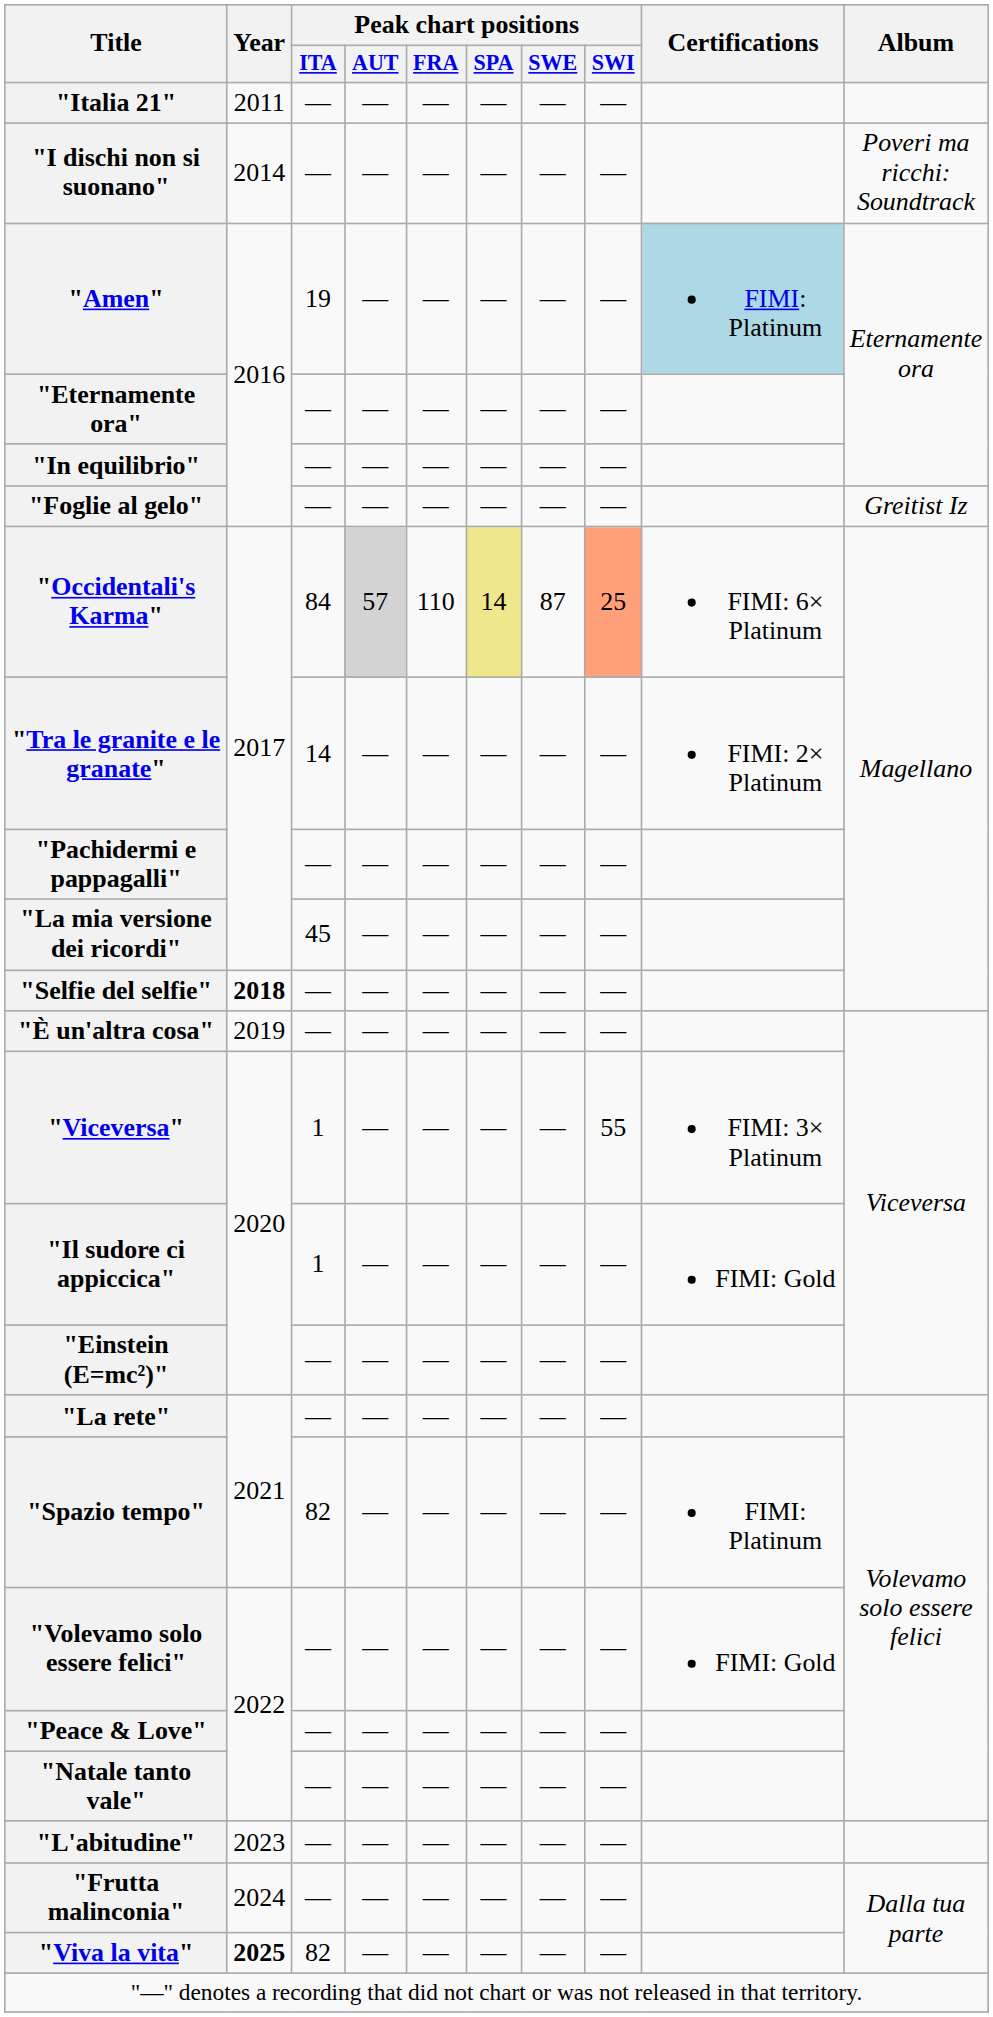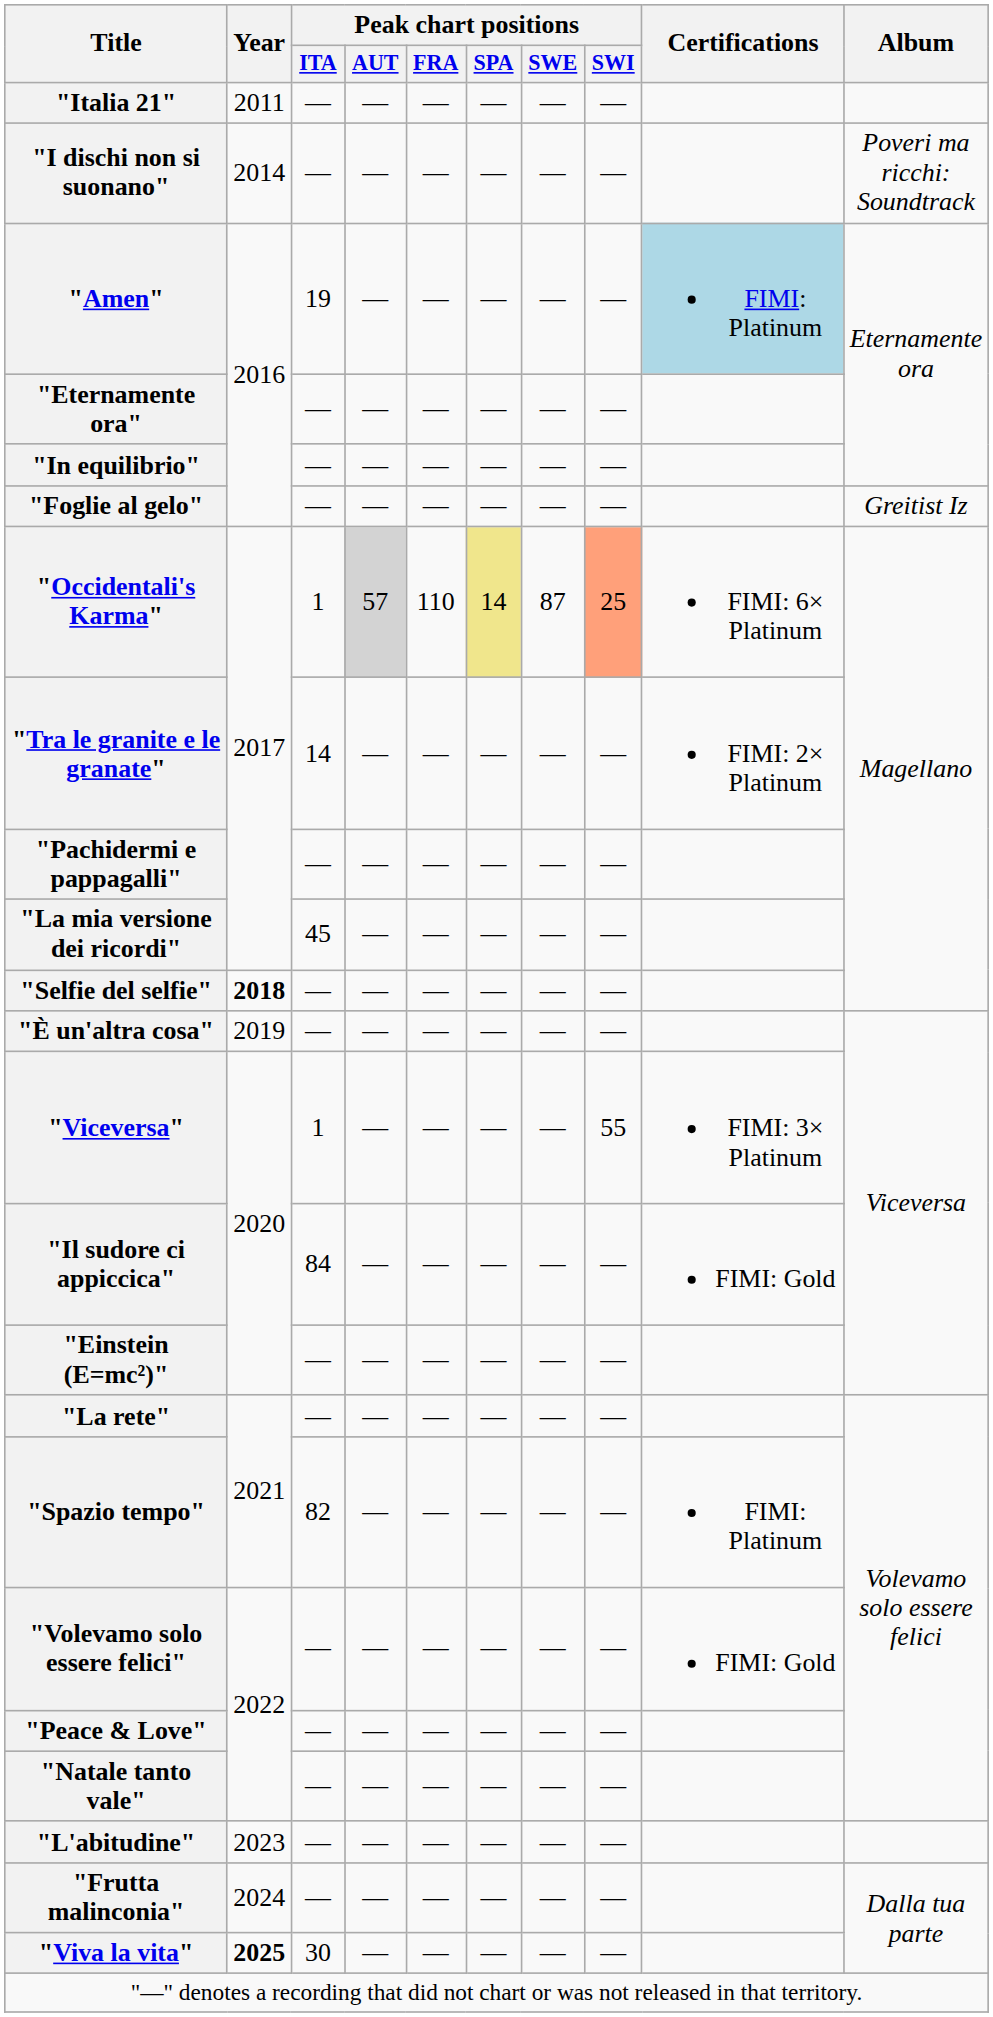"Occidentali's Karma" | Peak chart positions / ITA: 84 -> 1
"Il sudore ci appiccica" | Peak chart positions / ITA: 1 -> 84
"Viva la vita" | Peak chart positions / ITA: 82 -> 30
